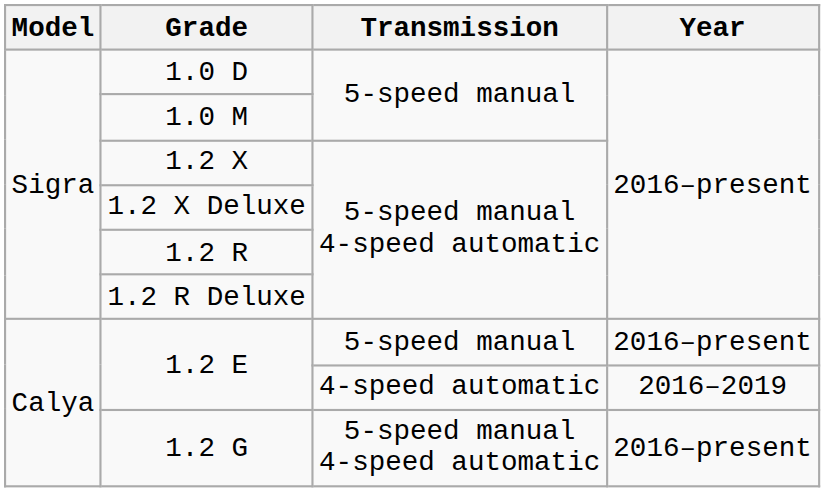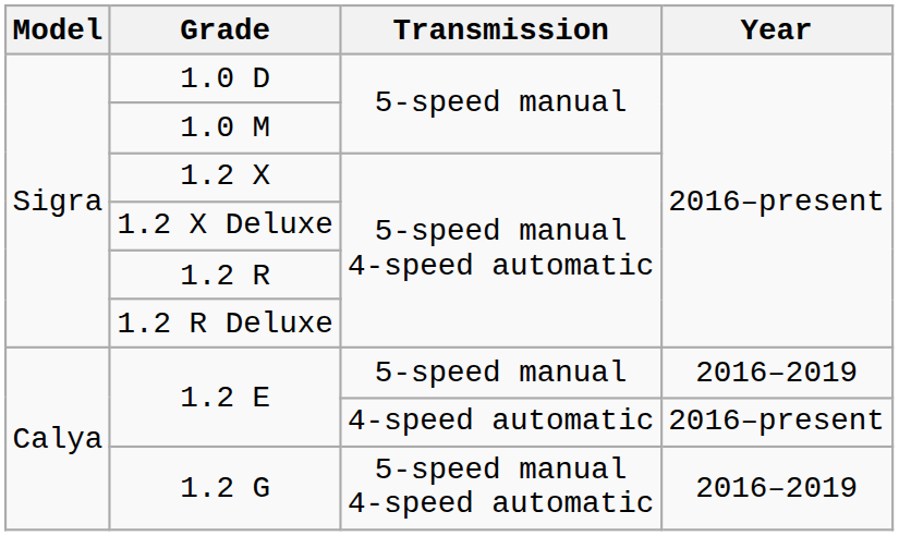1.2 E / 5-speed manual | Year: 2016–present -> 2016–2019
1.2 E / 4-speed automatic | Year: 2016–2019 -> 2016–present
1.2 G | Year: 2016–present -> 2016–2019
